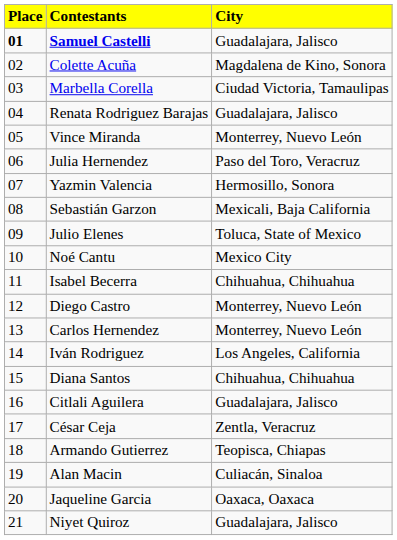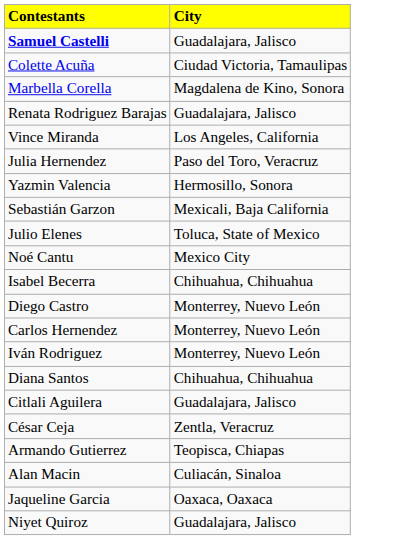- column: Place | 01 | 02 | 03 | 04 | 05 | 06 | 07 | 08 | 09 | 10 | 11 | 12 | 13 | 14 | 15 | 16 | 17 | 18 | 19 | 20 | 21
Colette Acuña | City: Magdalena de Kino, Sonora -> Ciudad Victoria, Tamaulipas
Marbella Corella | City: Ciudad Victoria, Tamaulipas -> Magdalena de Kino, Sonora
Vince Miranda | City: Monterrey, Nuevo León -> Los Angeles, California
Iván Rodriguez | City: Los Angeles, California -> Monterrey, Nuevo León
